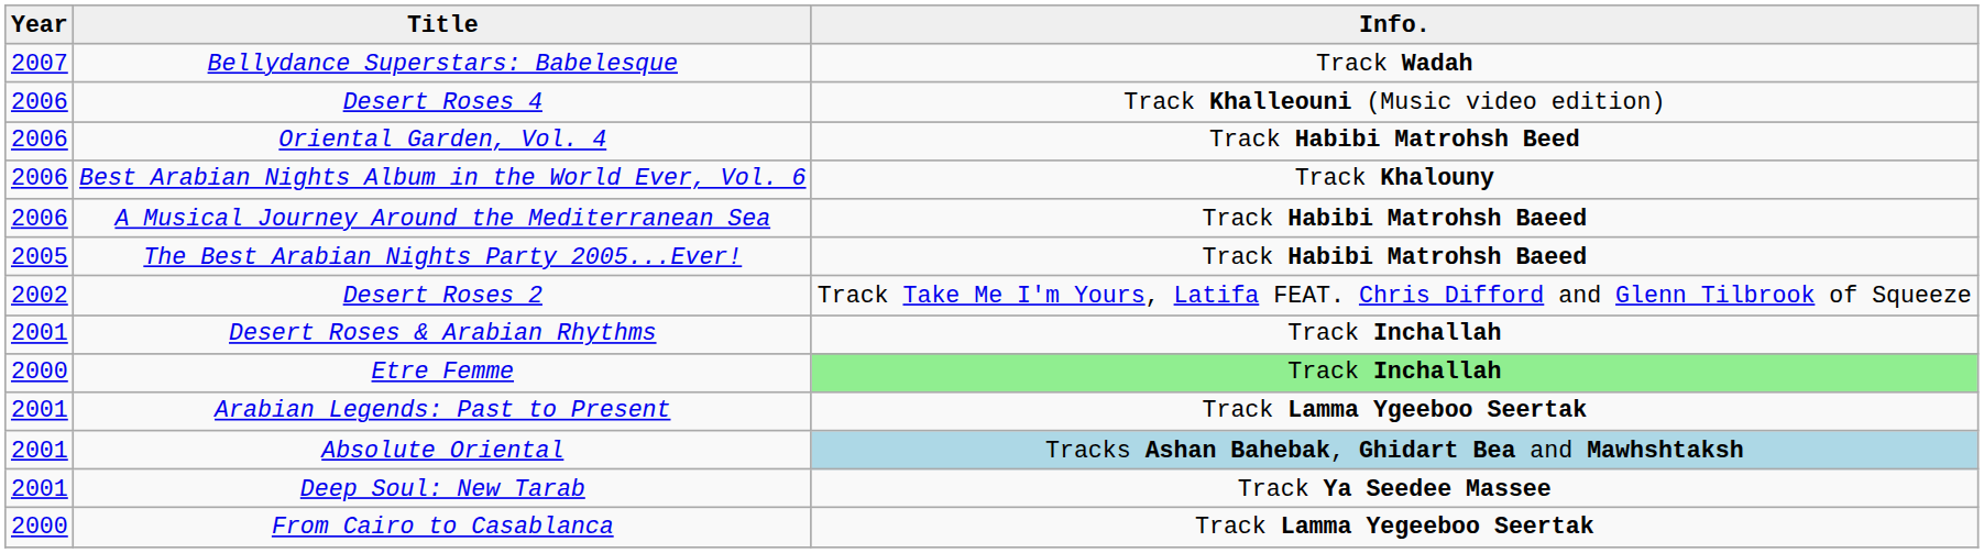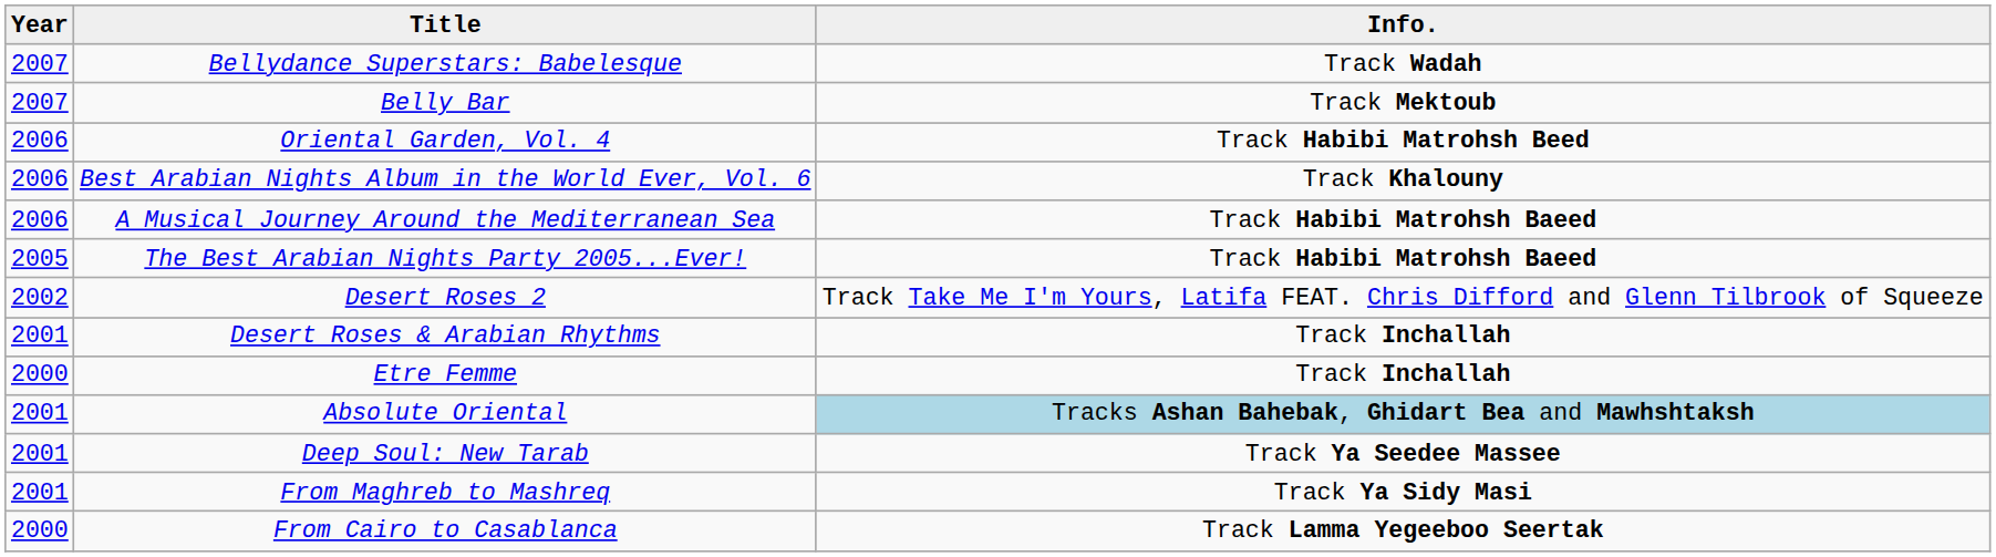+ row: 2007 | Belly Bar | Track Mektoub
- row: 2006 | Desert Roses 4 | Track Khalleouni (Music video edition)
Etre Femme | Info.: lightgreen background -> no background
- row: 2001 | Arabian Legends: Past to Present | Track Lamma Ygeeboo Seertak
+ row: 2001 | From Maghreb to Mashreq | Track Ya Sidy Masi
